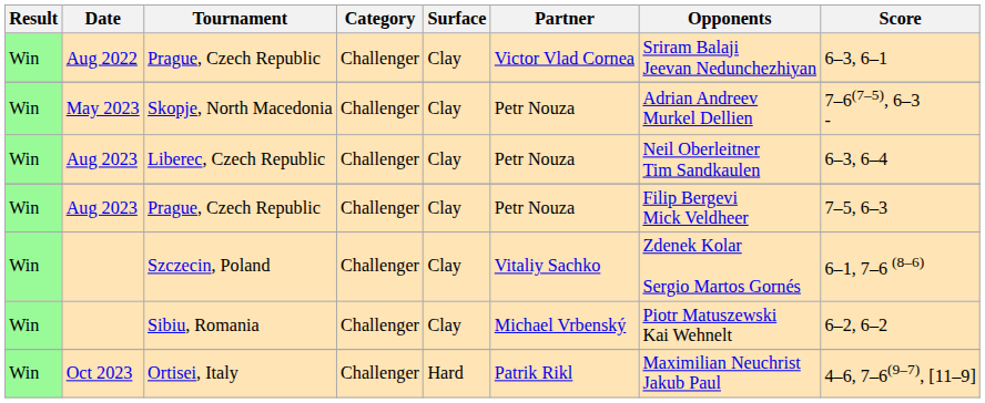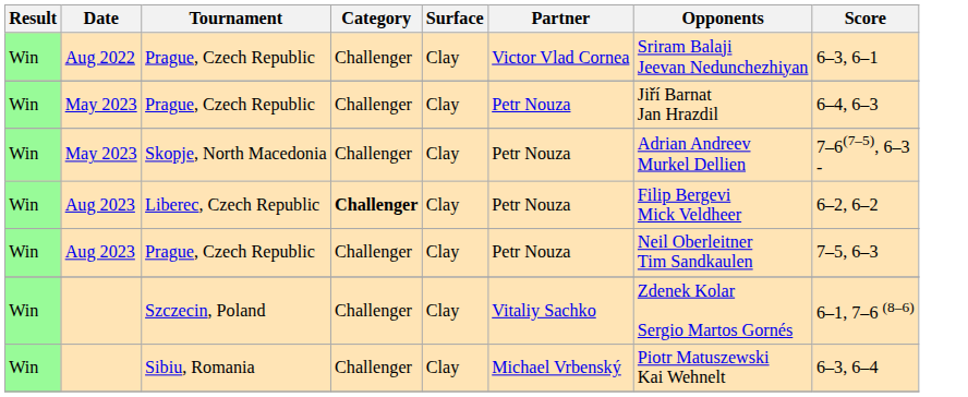+ row: Win | May 2023 | Prague, Czech Republic | Challenger | Clay | Petr Nouza | Jiří Barnat Jan Hrazdil | 6–4, 6–3
Liberec, Czech Republic | Category: normal -> bold
Liberec, Czech Republic | Opponents: Neil Oberleitner Tim Sandkaulen -> Filip Bergevi Mick Veldheer
Liberec, Czech Republic | Score: 6–3, 6–4 -> 6–2, 6–2
Aug 2023 / Prague, Czech Republic | Opponents: Filip Bergevi Mick Veldheer -> Neil Oberleitner Tim Sandkaulen
Sibiu, Romania | Score: 6–2, 6–2 -> 6–3, 6–4
- row: Win | Oct 2023 | Ortisei, Italy | Challenger | Hard | Patrik Rikl | Maximilian Neuchrist Jakub Paul | 4–6, 7–6(9–7), [11–9]
